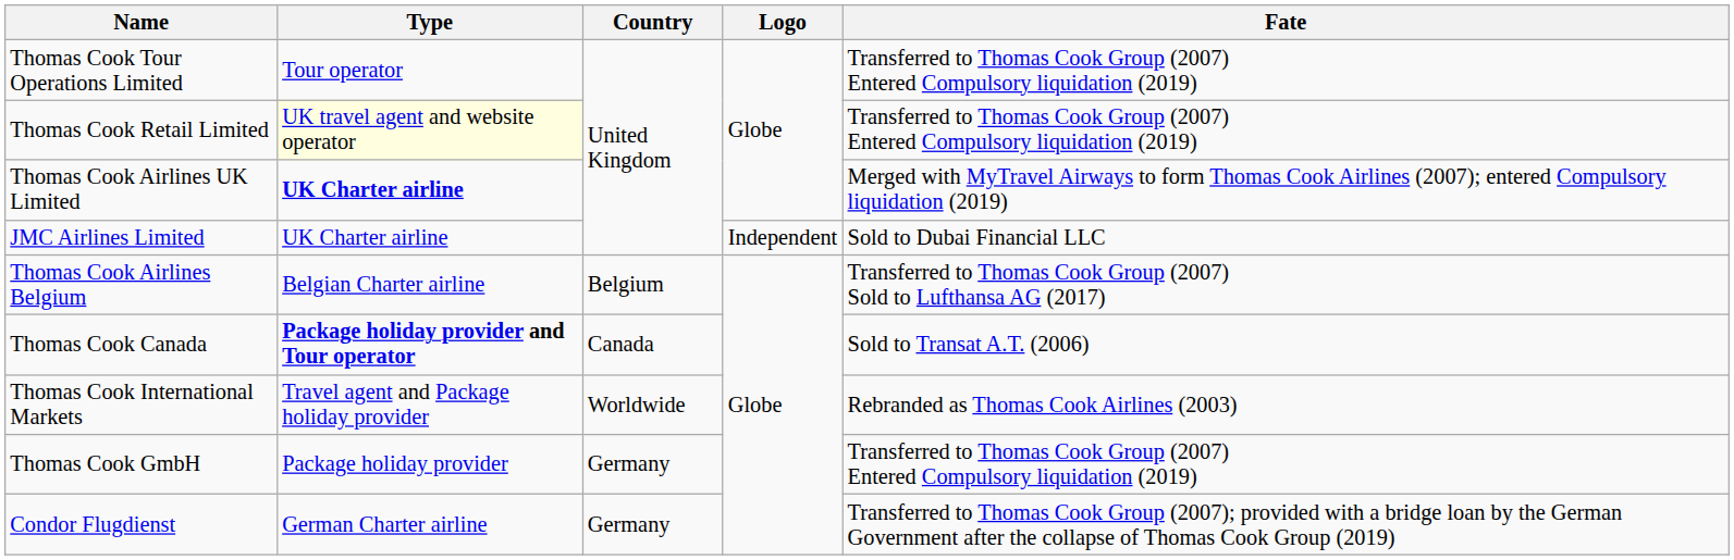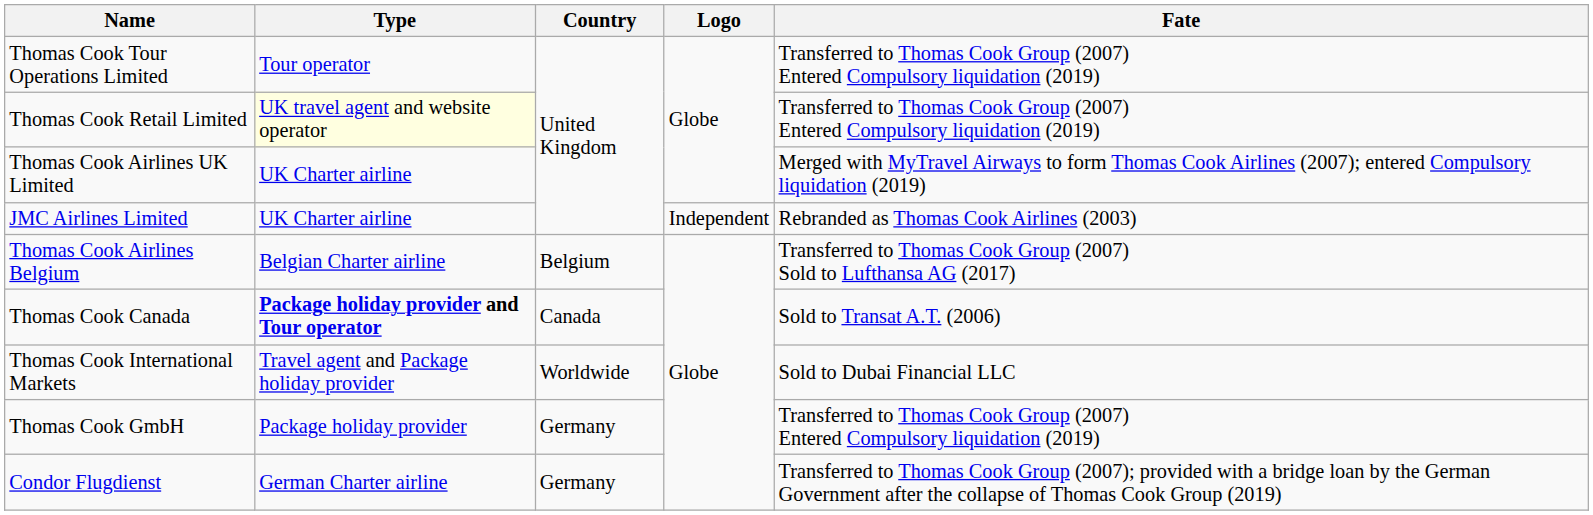Thomas Cook Airlines UK Limited | Type: bold -> normal
JMC Airlines Limited | Fate: Sold to Dubai Financial LLC -> Rebranded as Thomas Cook Airlines (2003)
Thomas Cook International Markets | Fate: Rebranded as Thomas Cook Airlines (2003) -> Sold to Dubai Financial LLC
